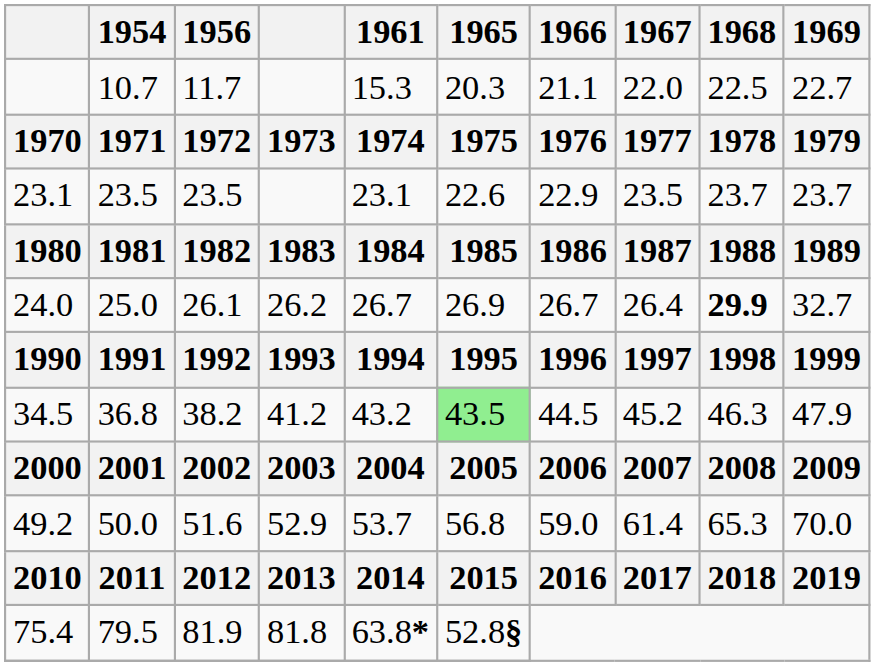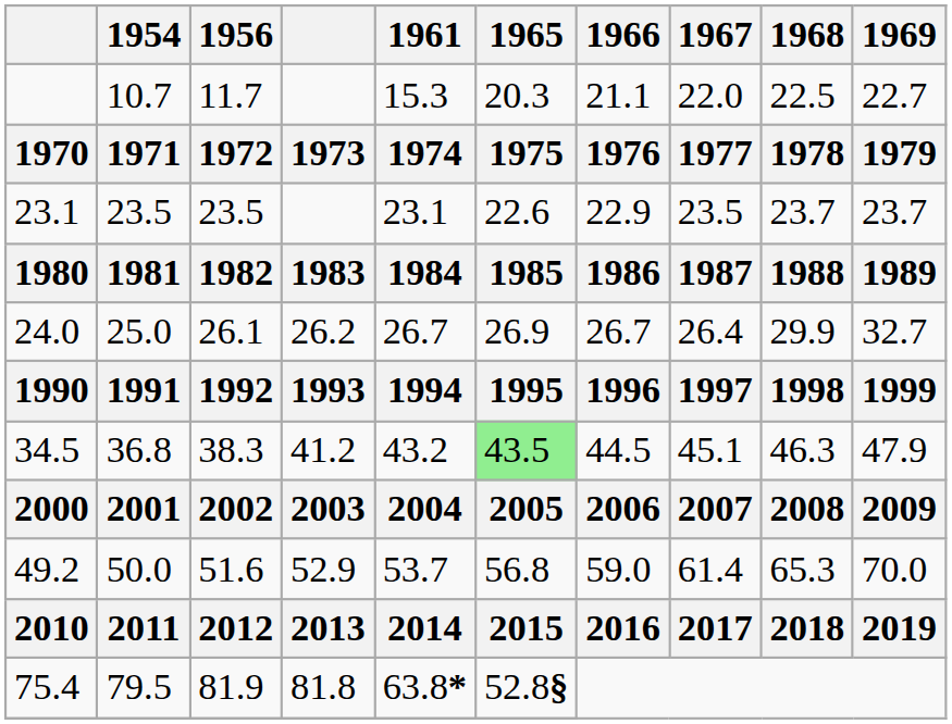24.0 | 1968: bold -> normal
34.5 | 1956: 38.2 -> 38.3
34.5 | 1967: 45.2 -> 45.1
